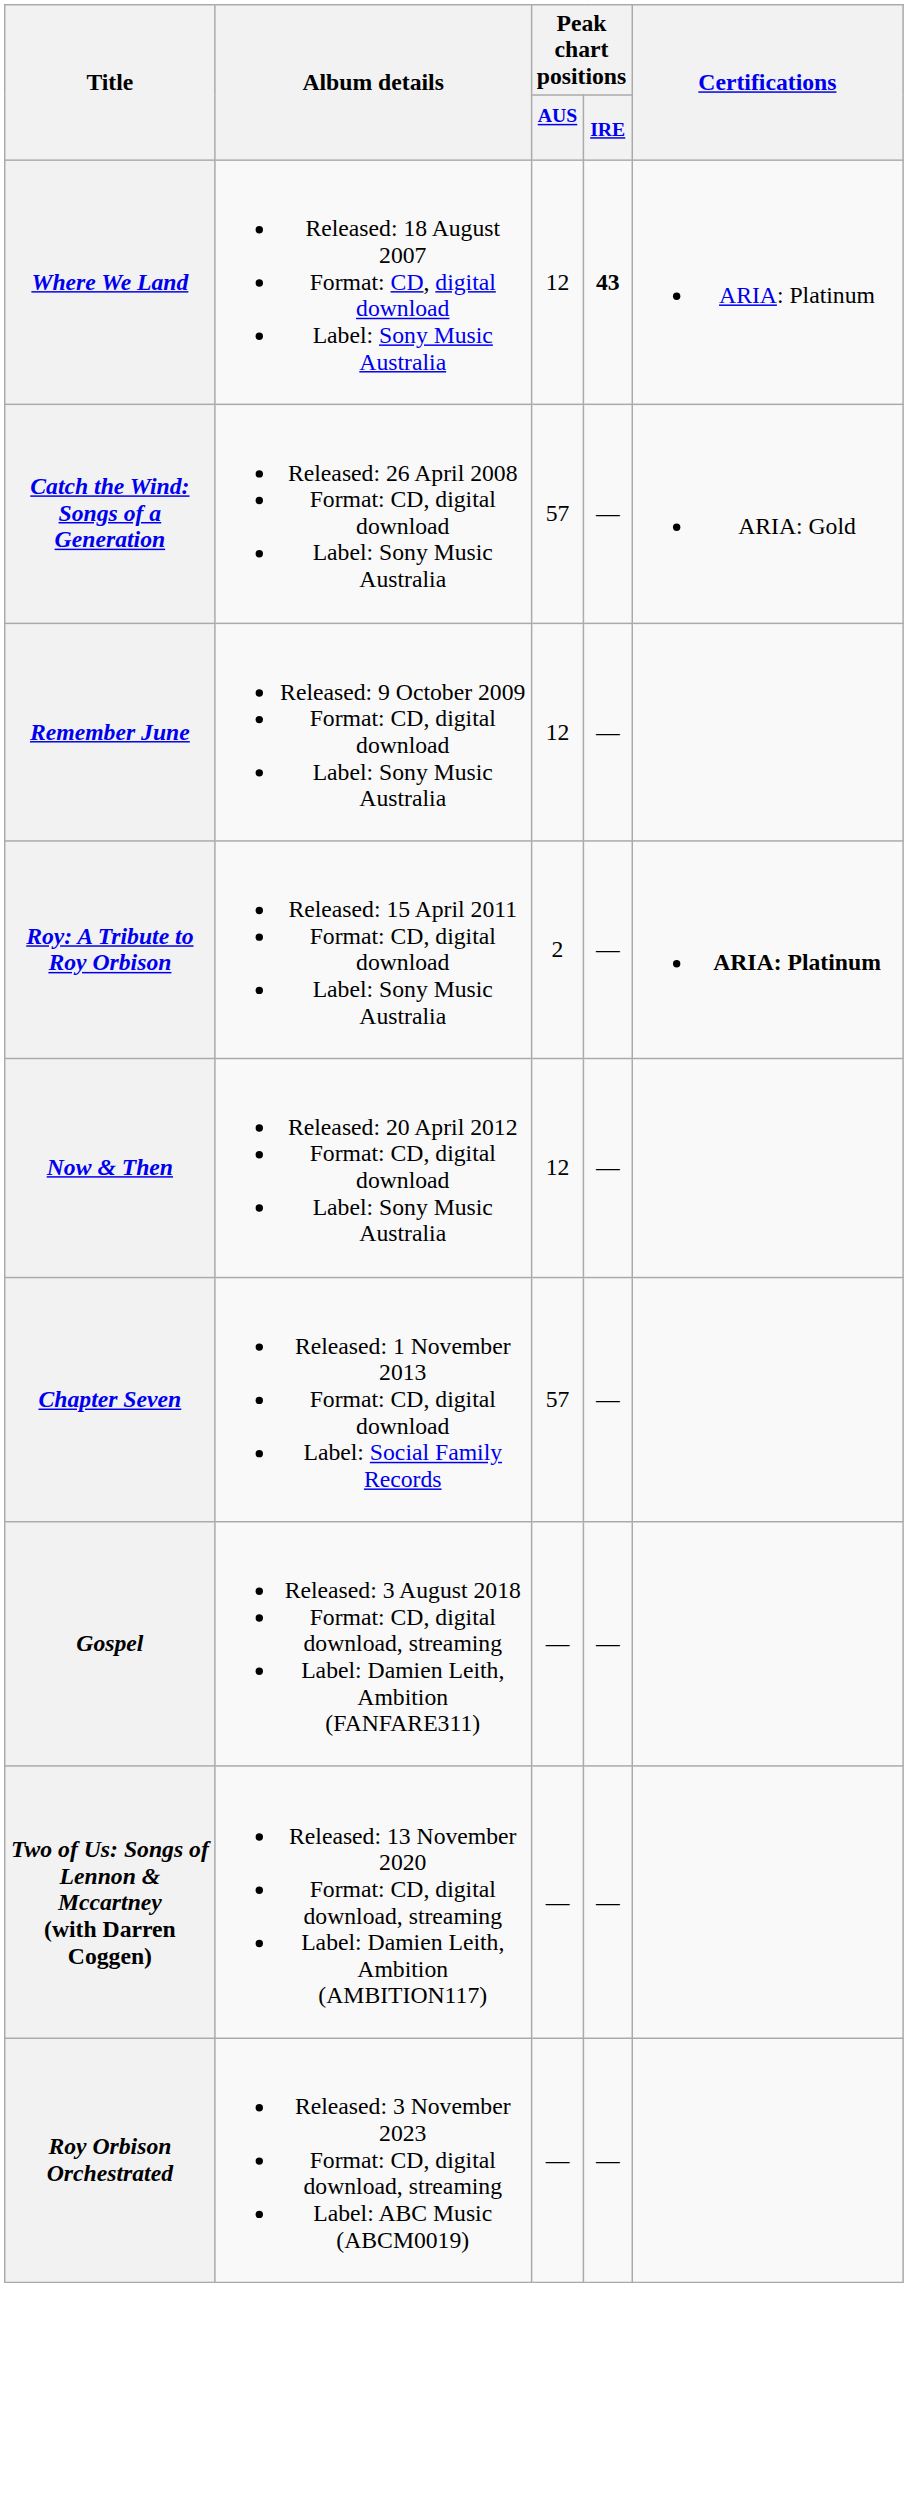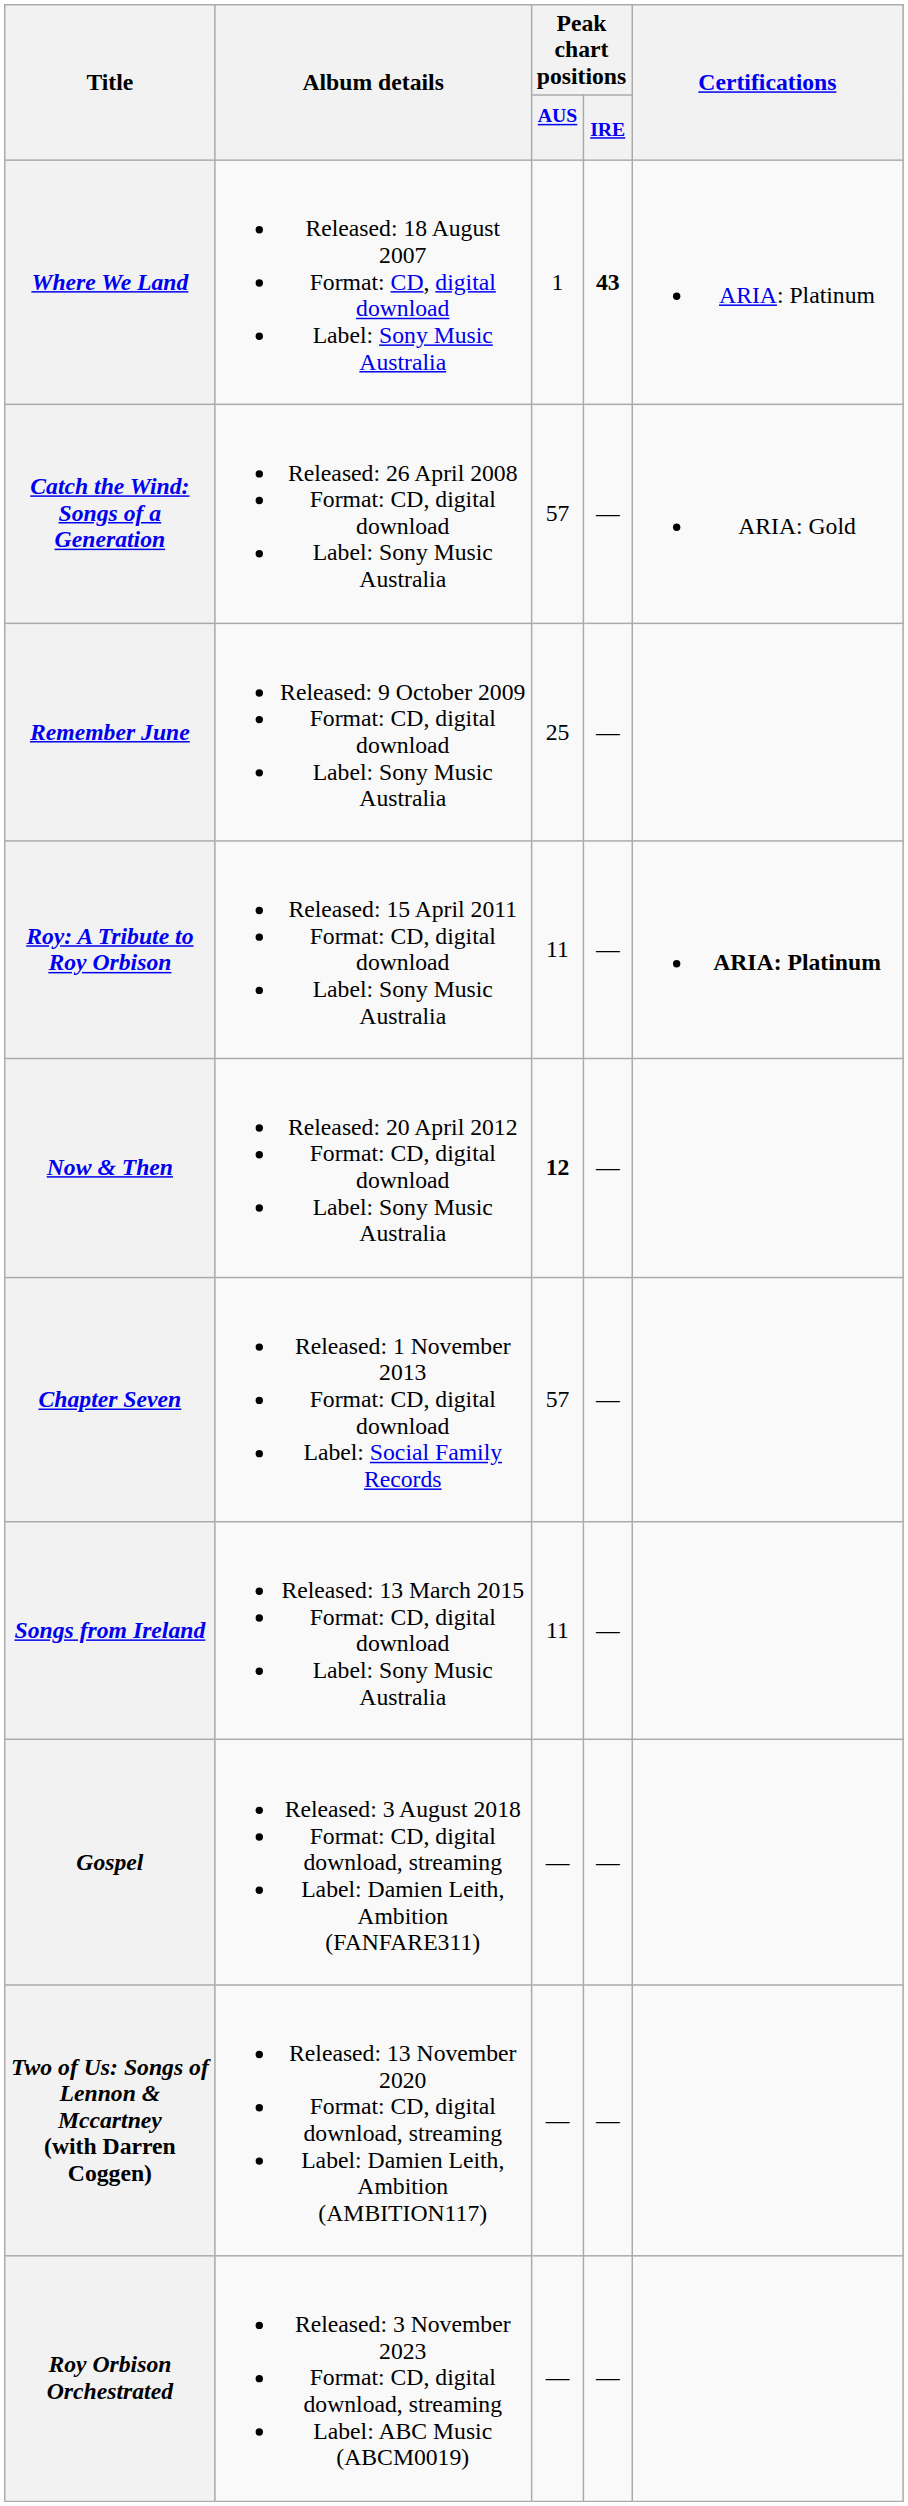Where We Land | Peak chart positions / AUS: 12 -> 1
Remember June | Peak chart positions / AUS: 12 -> 25
Roy: A Tribute to Roy Orbison | Peak chart positions / AUS: 2 -> 11
Now & Then | Peak chart positions / AUS: normal -> bold
+ row: Songs from Ireland | Released: 13 March 2015 Format: CD, digital download Label: Sony Music Australia | 11 | —
